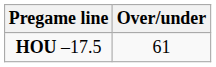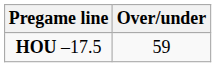HOU –17.5 | Over/under: 61 -> 59
